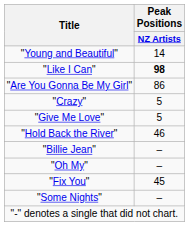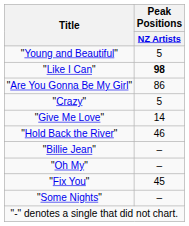"Young and Beautiful" | Peak Positions / NZ Artists: 14 -> 5
"Give Me Love" | Peak Positions / NZ Artists: 5 -> 14
